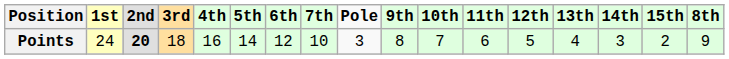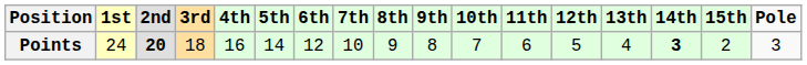columns swapped: 8th <-> Pole
Points | 14th: normal -> bold
